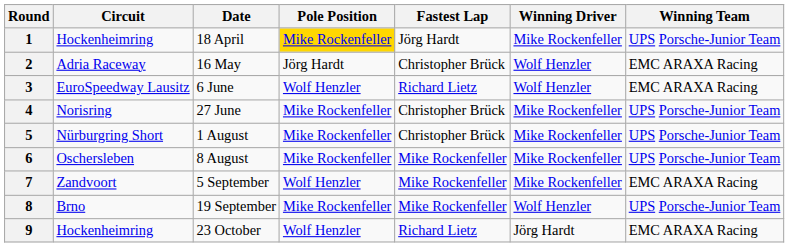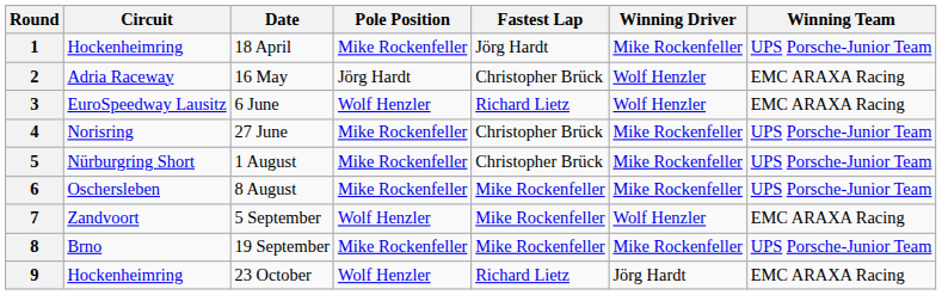1 | Pole Position: gold background -> no background
7 | Winning Driver: Mike Rockenfeller -> Wolf Henzler
8 | Winning Driver: Wolf Henzler -> Mike Rockenfeller
